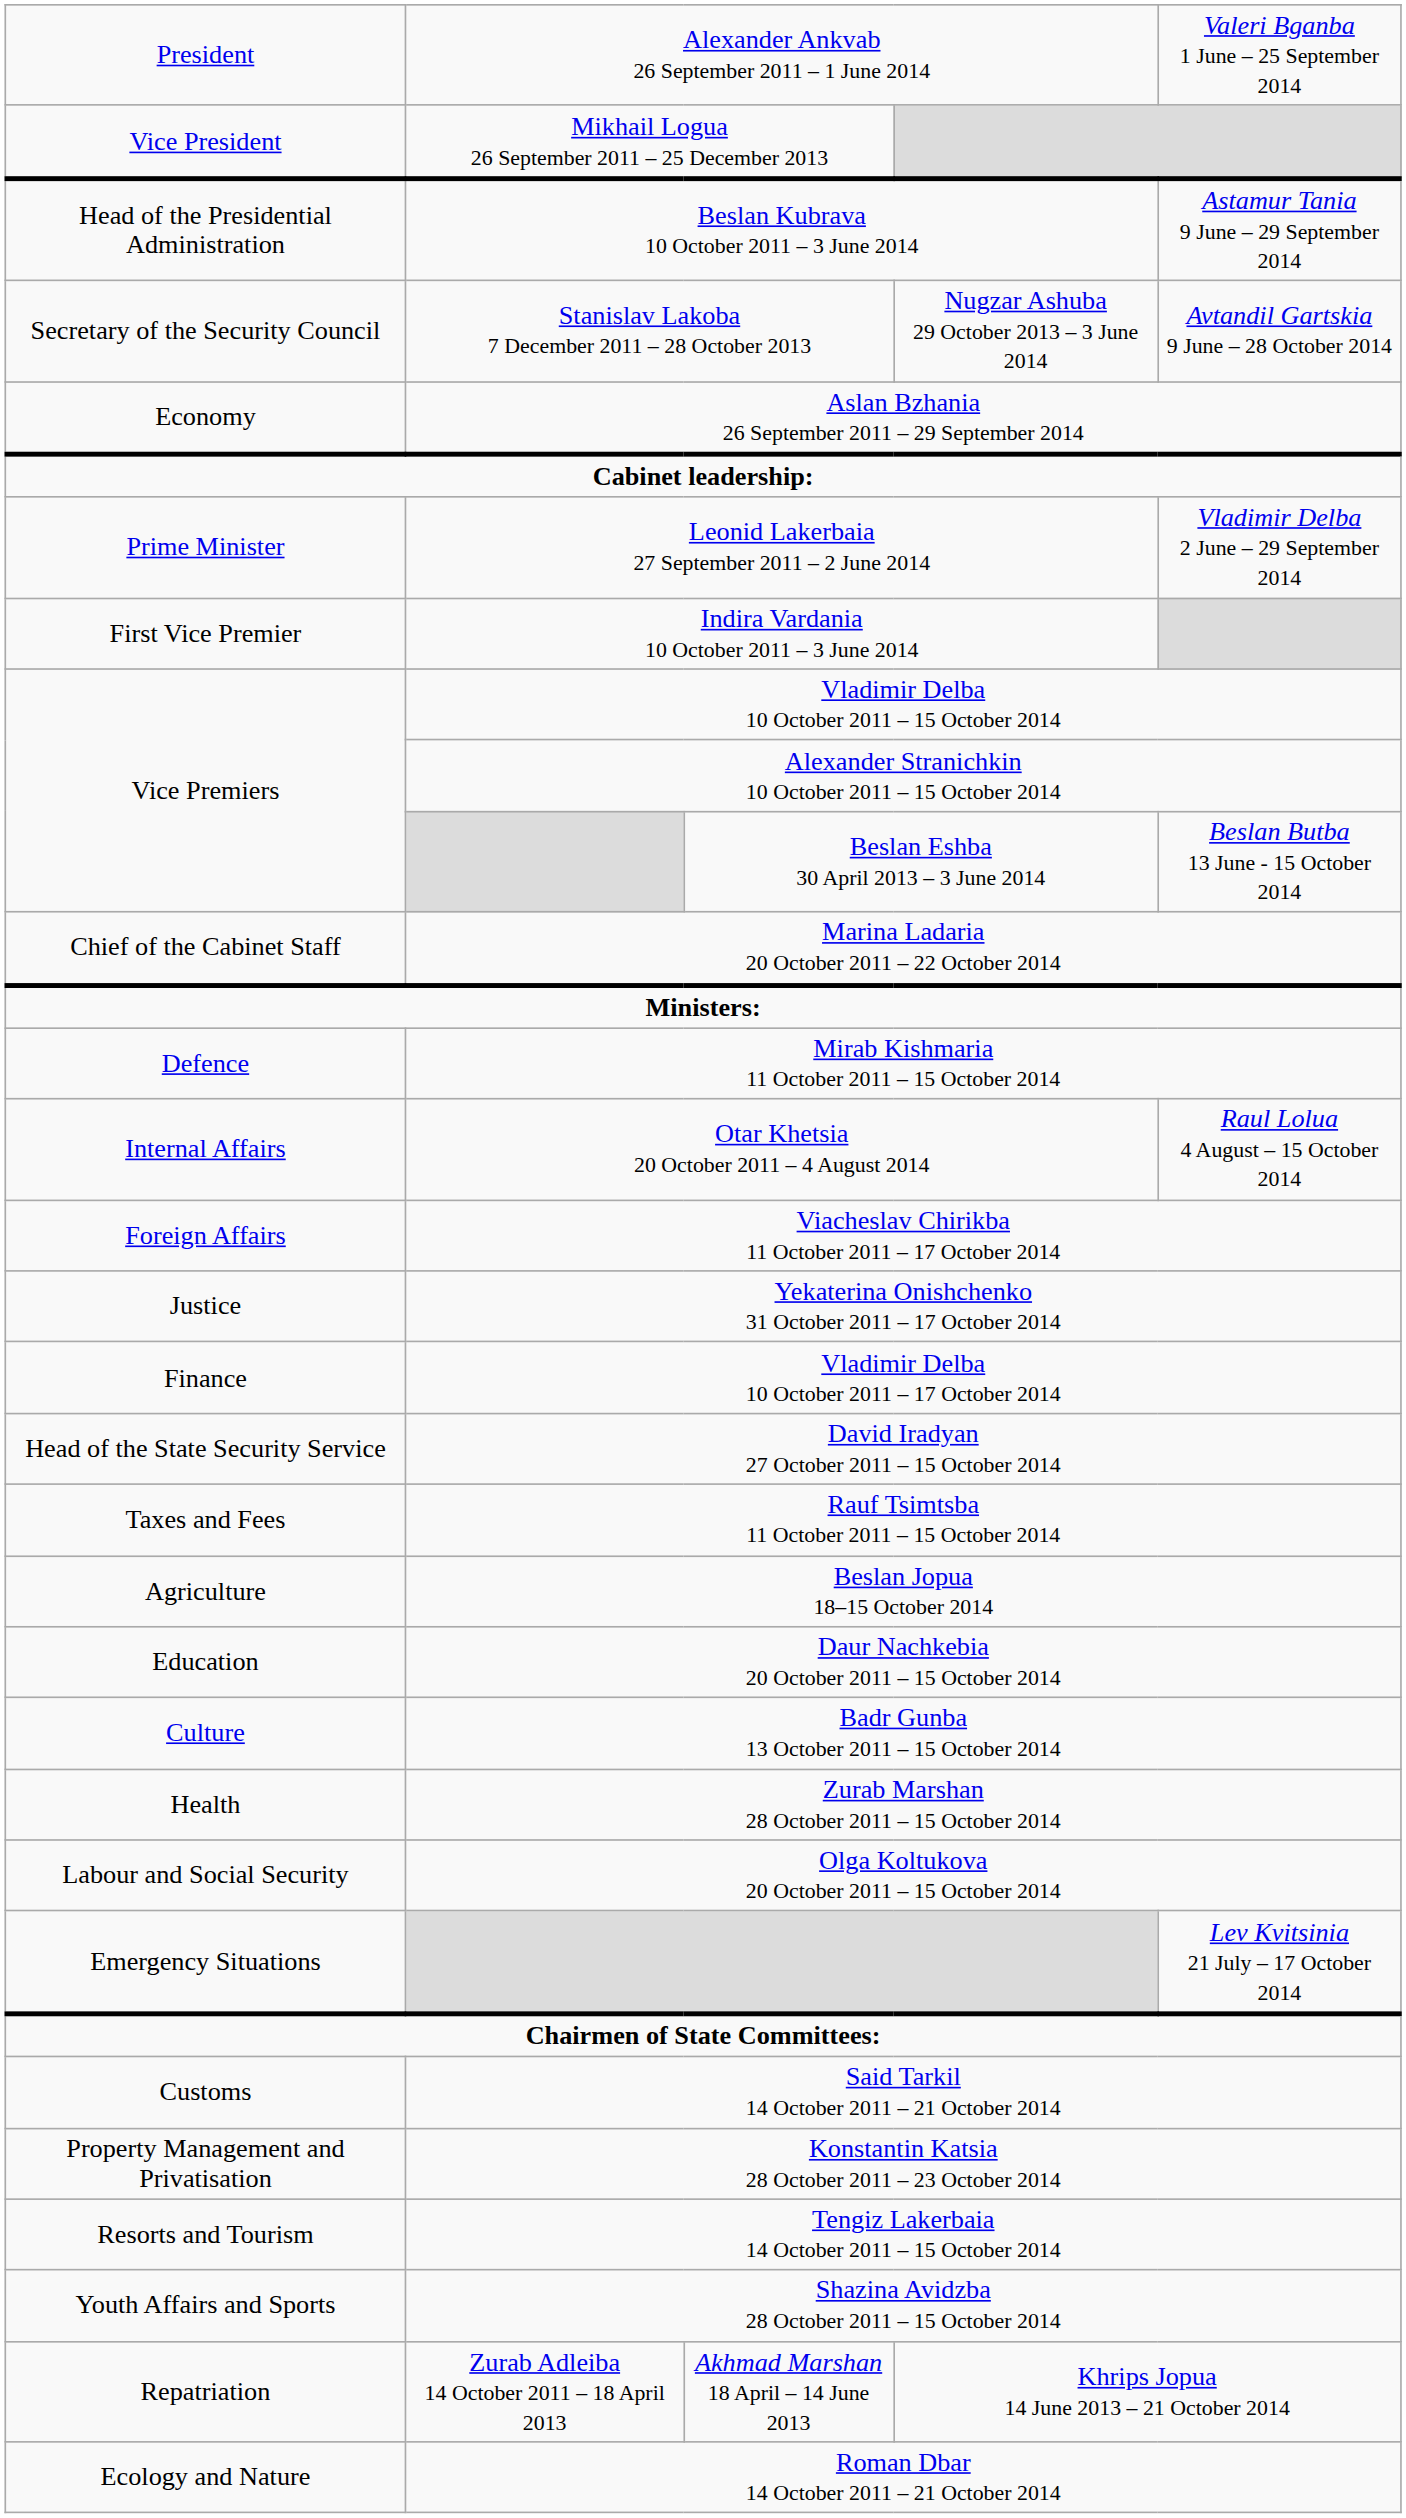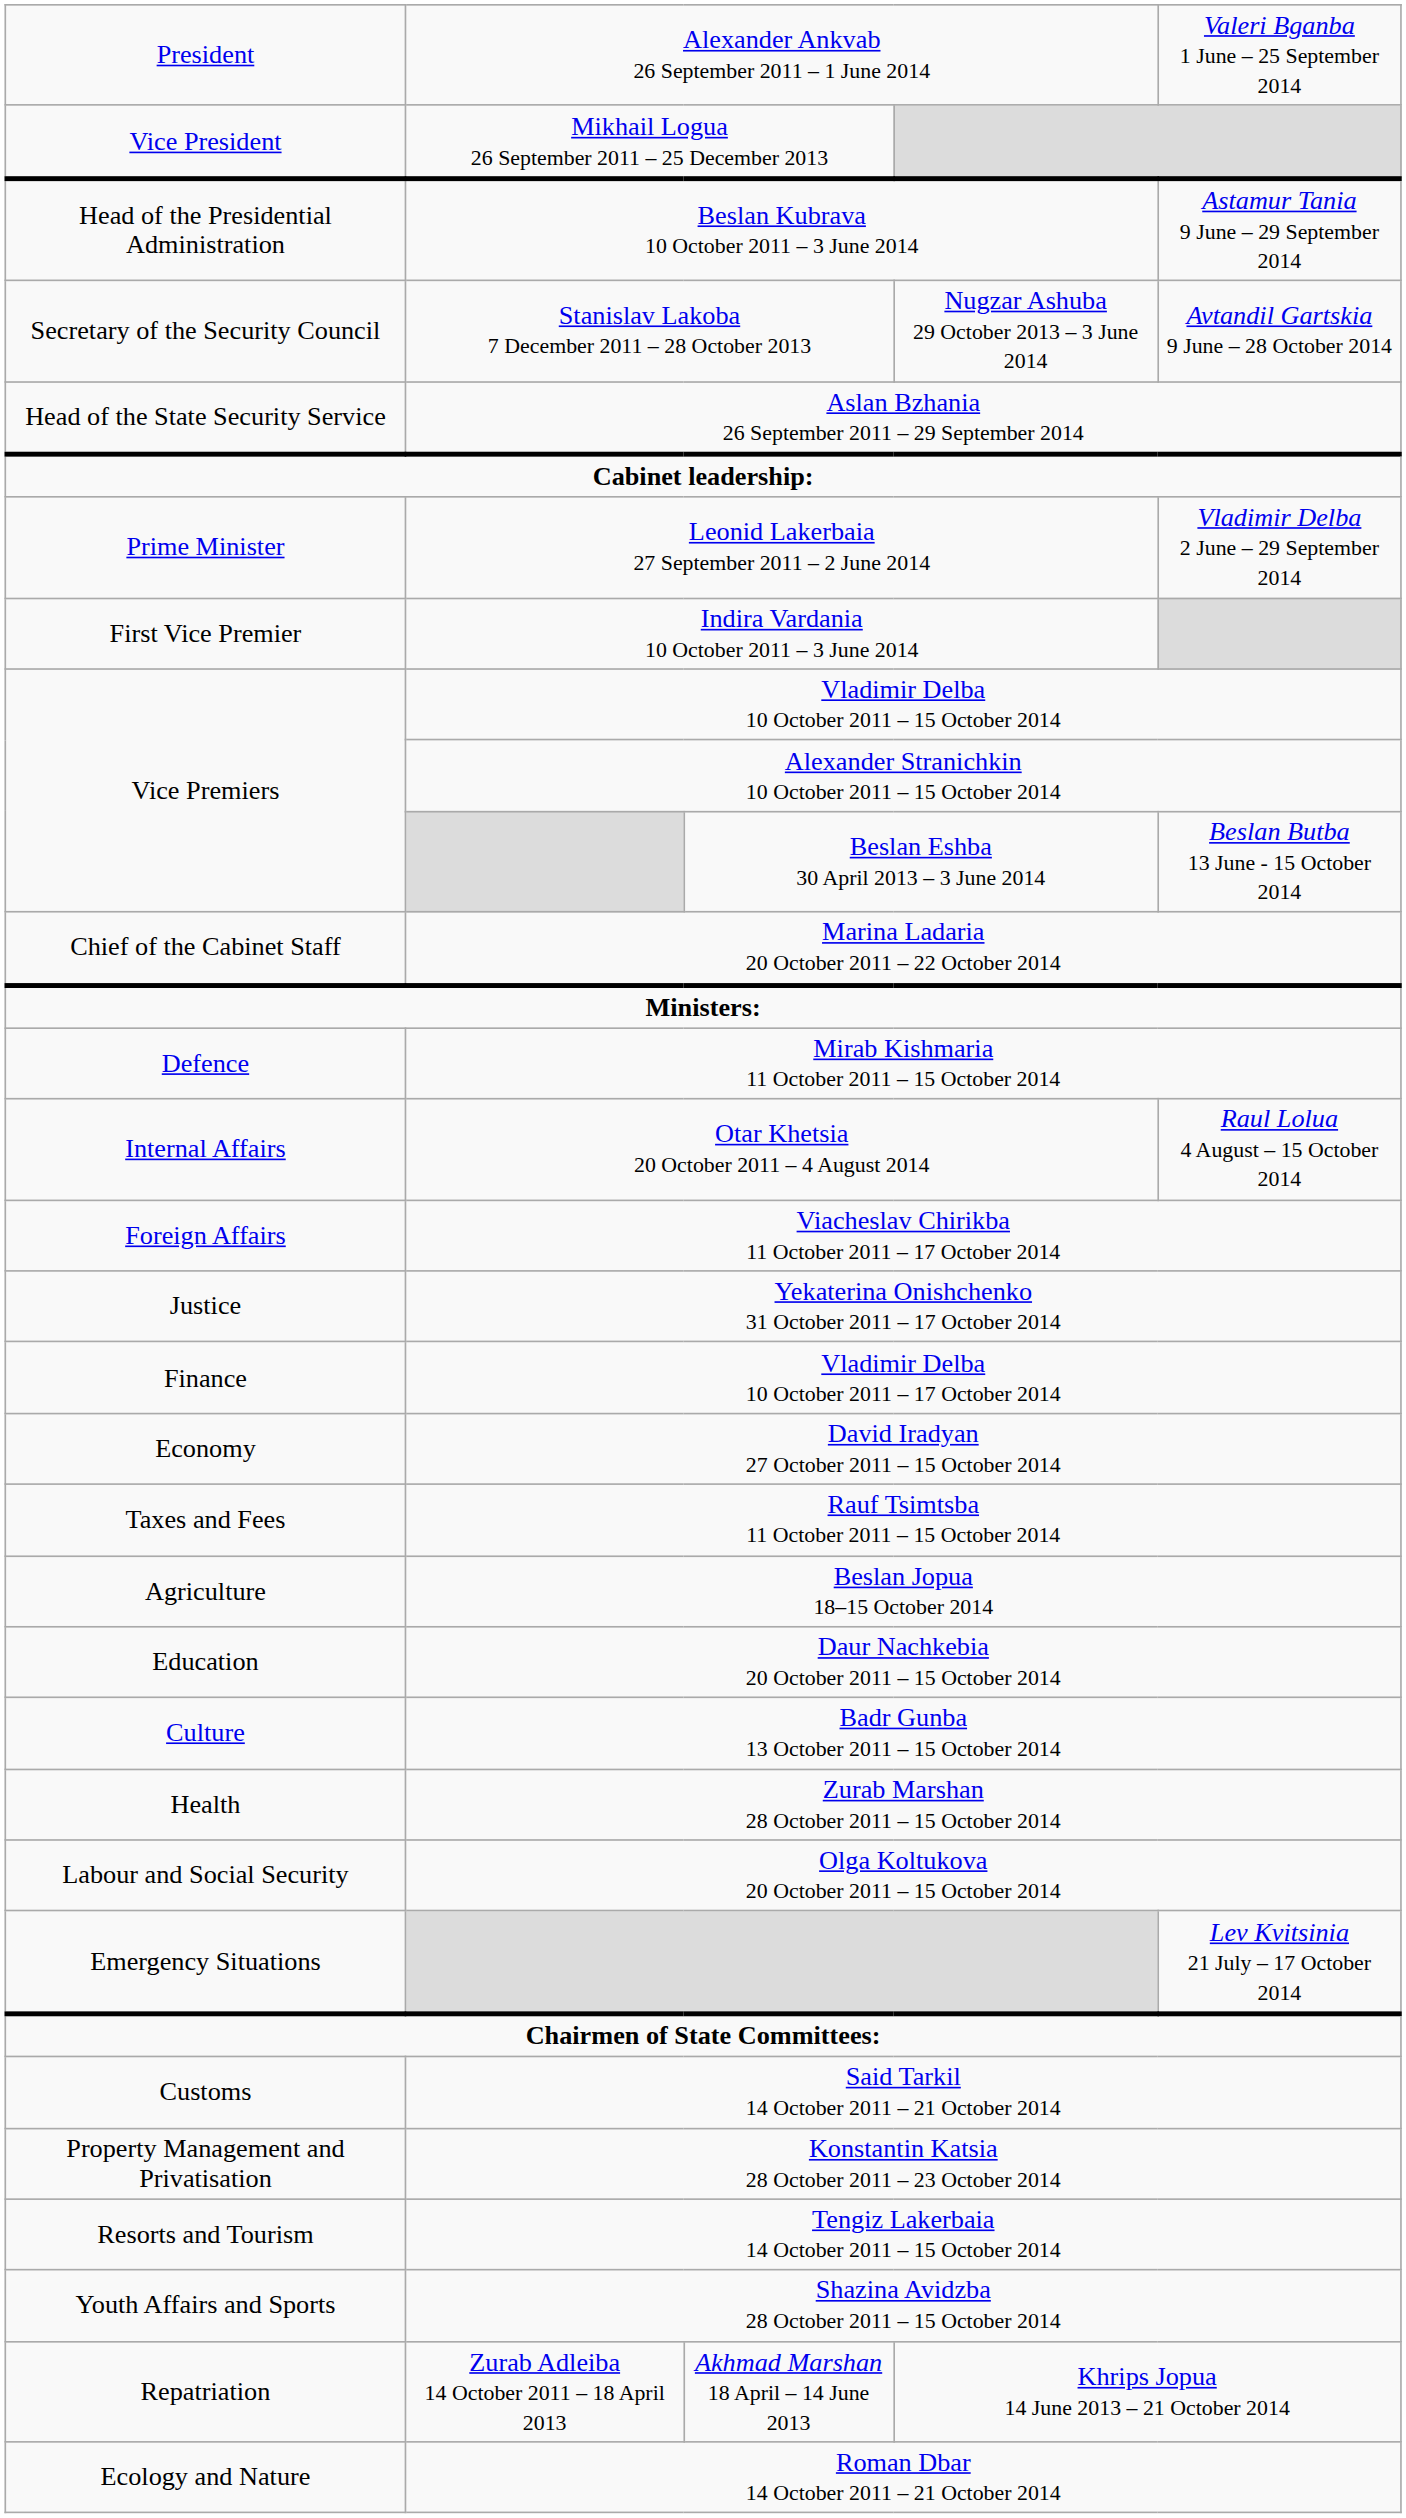Aslan Bzhania 26 September 2011 – 29 September 2014 | column 1: Economy -> Head of the State Security Service
David Iradyan 27 October 2011 – 15 October 2014 | column 1: Head of the State Security Service -> Economy
